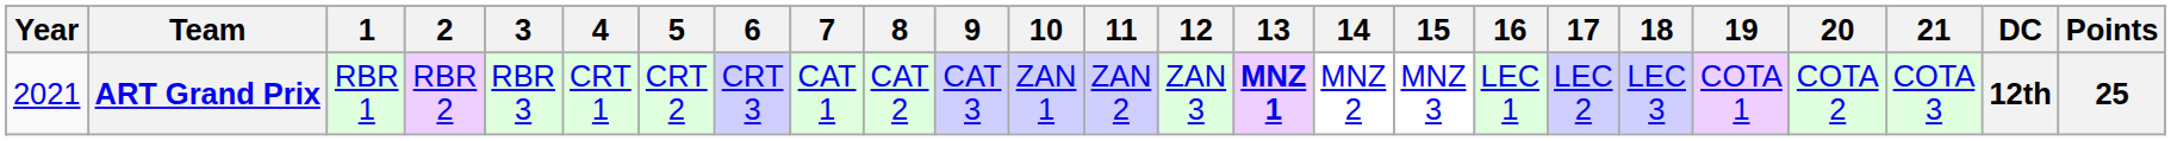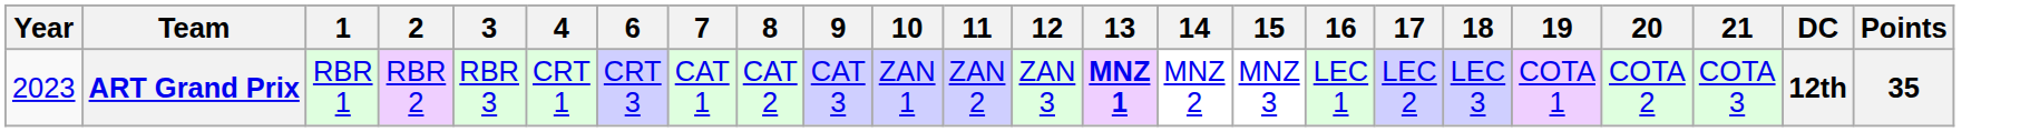- column: 5 | CRT 2
ART Grand Prix | Year: 2021 -> 2023
ART Grand Prix | Points: 25 -> 35
